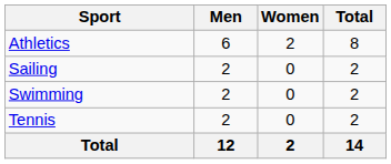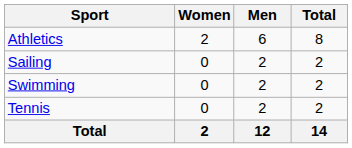columns swapped: Men <-> Women
